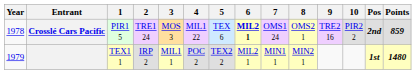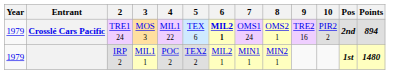- column: 1 | PIR1 5 | TEX1 1
Crosslé Cars Pacific | Year: 1978 -> 1979
Crosslé Cars Pacific | Points: 859 -> 894
